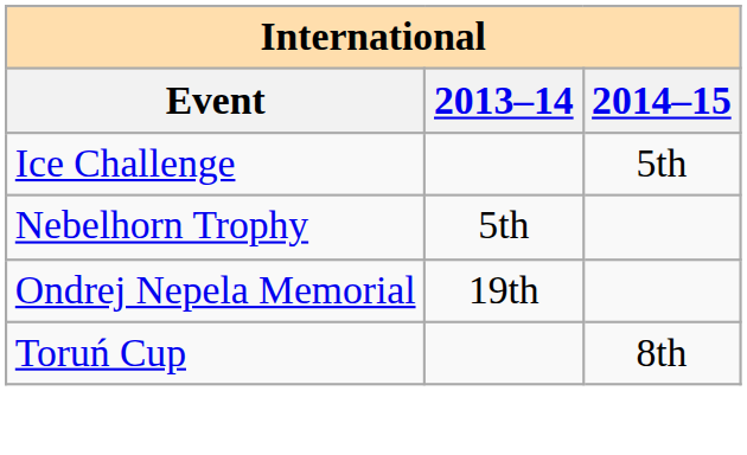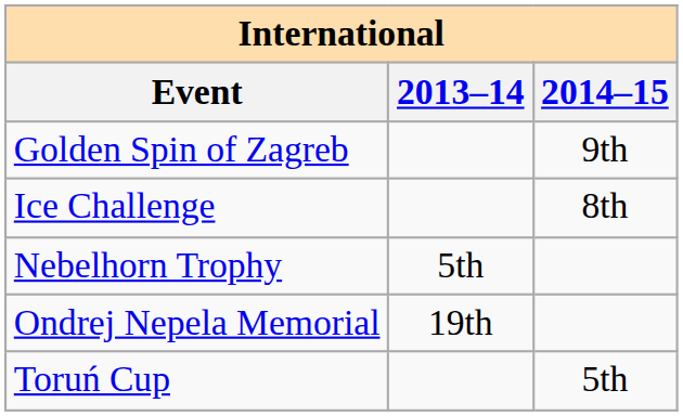+ row: Golden Spin of Zagreb | 9th
Ice Challenge | 2014–15: 5th -> 8th
Toruń Cup | 2014–15: 8th -> 5th
